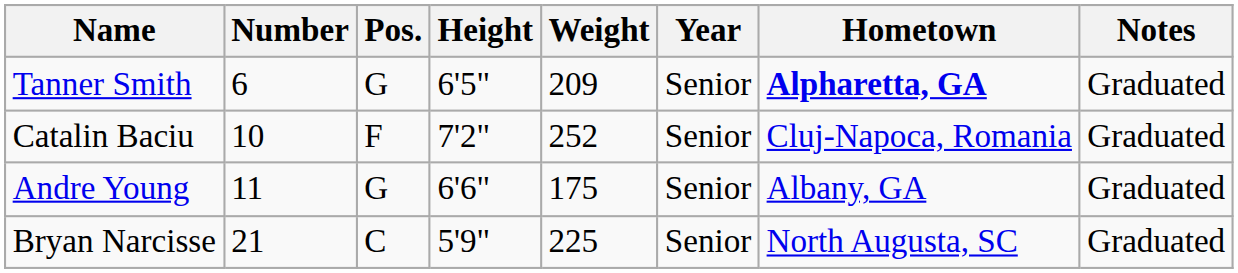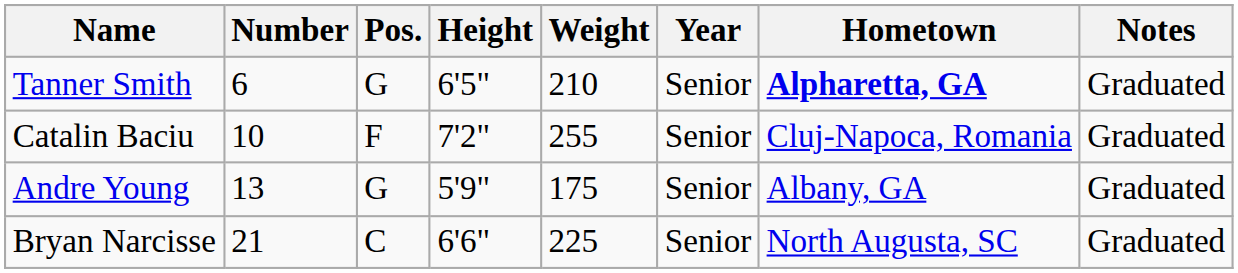Tanner Smith | Weight: 209 -> 210
Catalin Baciu | Weight: 252 -> 255
Andre Young | Number: 11 -> 13
Andre Young | Height: 6'6" -> 5'9"
Bryan Narcisse | Height: 5'9" -> 6'6"
